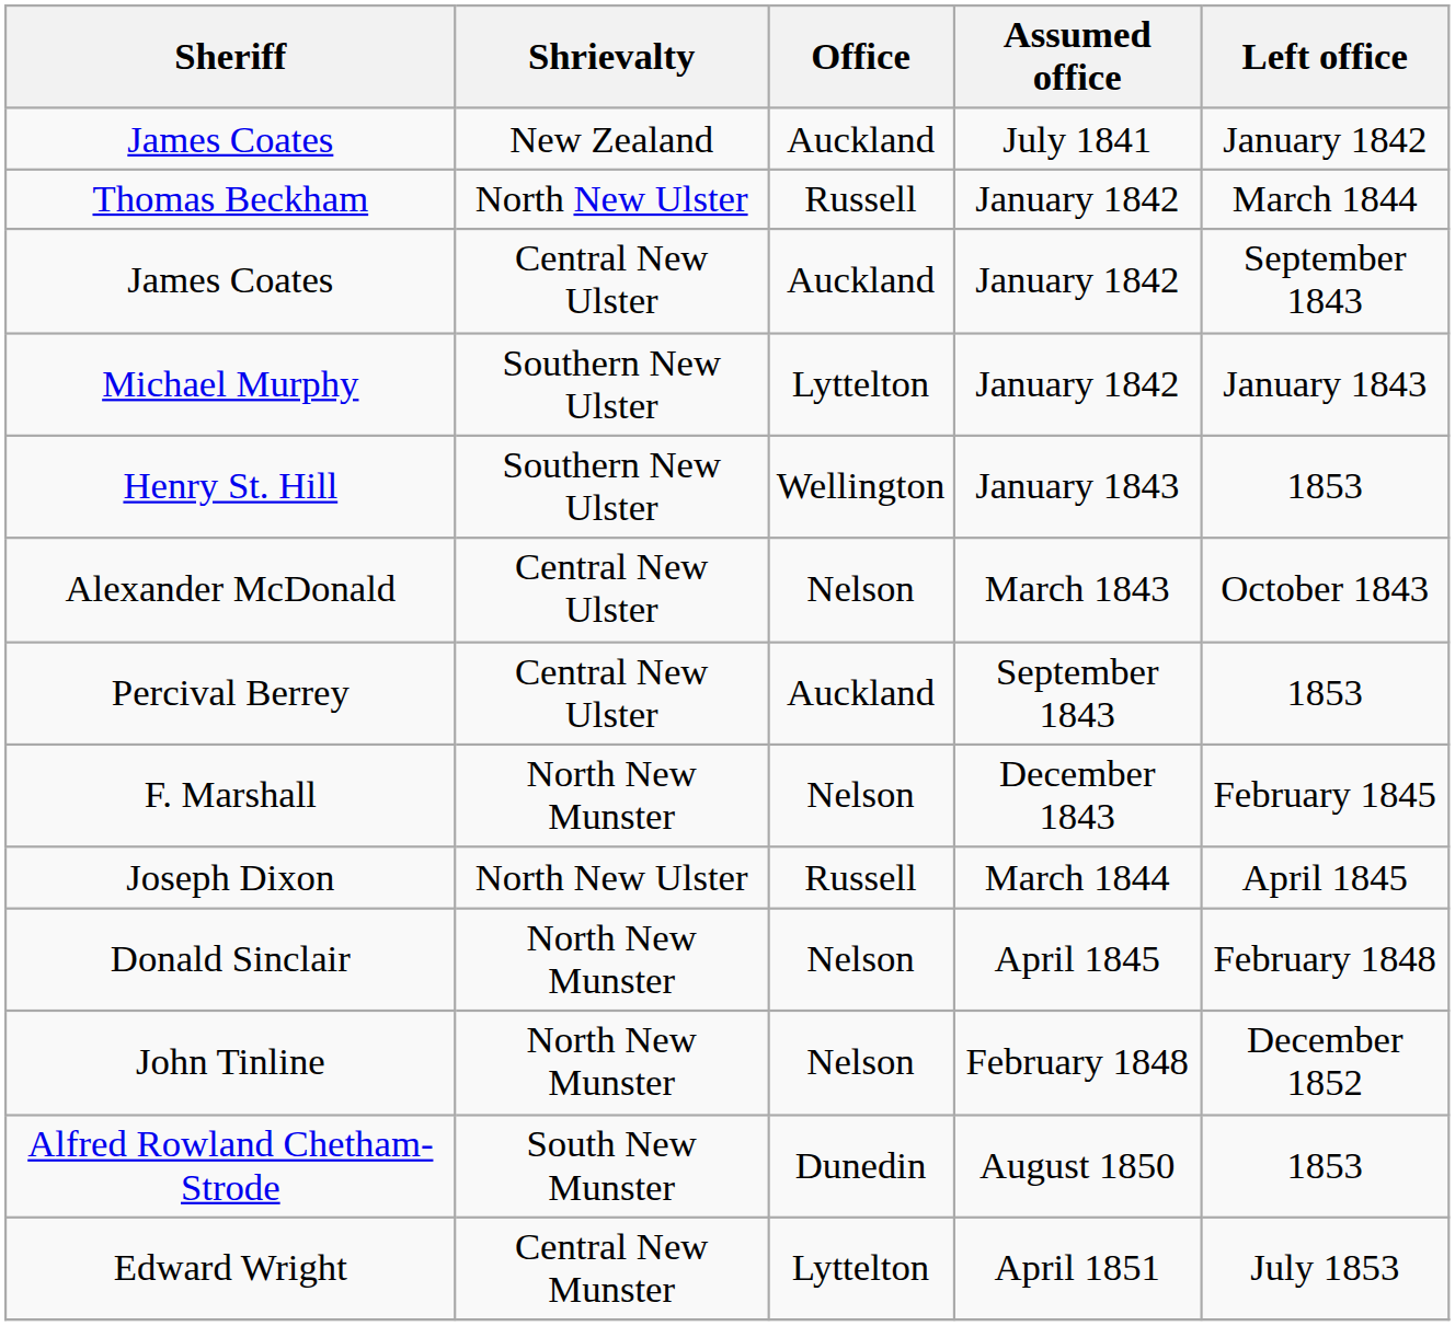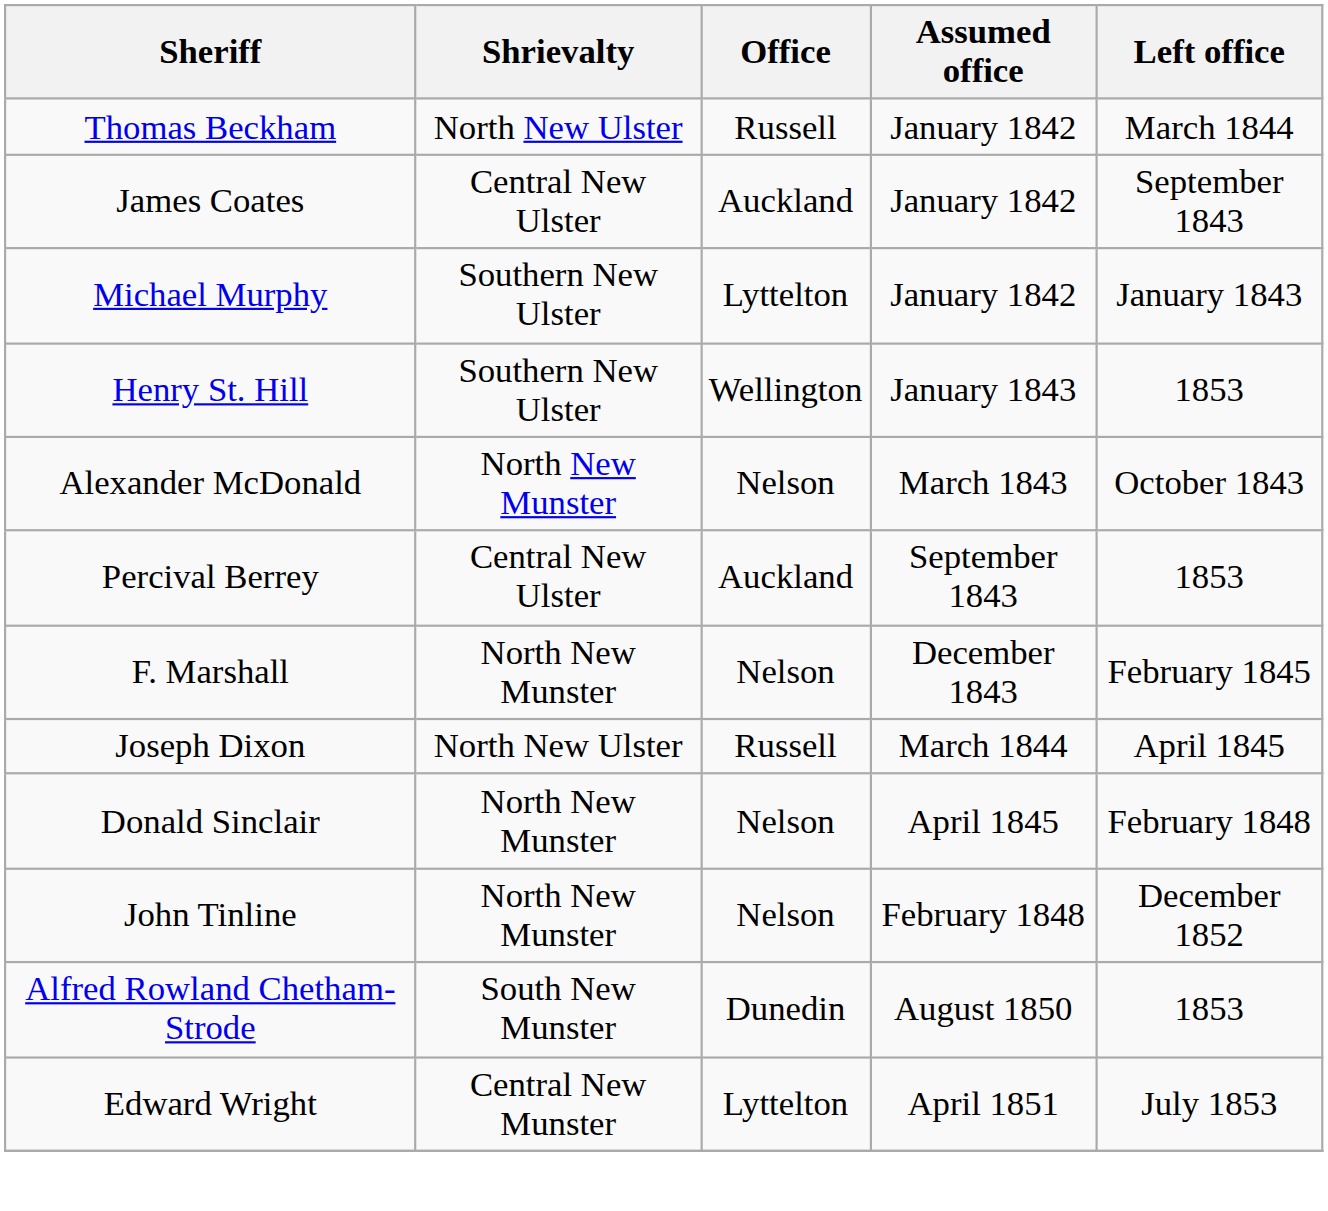- row: James Coates | New Zealand | Auckland | July 1841 | January 1842
Alexander McDonald | Shrievalty: Central New Ulster -> North New Munster
